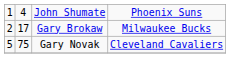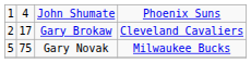Gary Brokaw | column 4: Milwaukee Bucks -> Cleveland Cavaliers
Gary Novak | column 4: Cleveland Cavaliers -> Milwaukee Bucks
